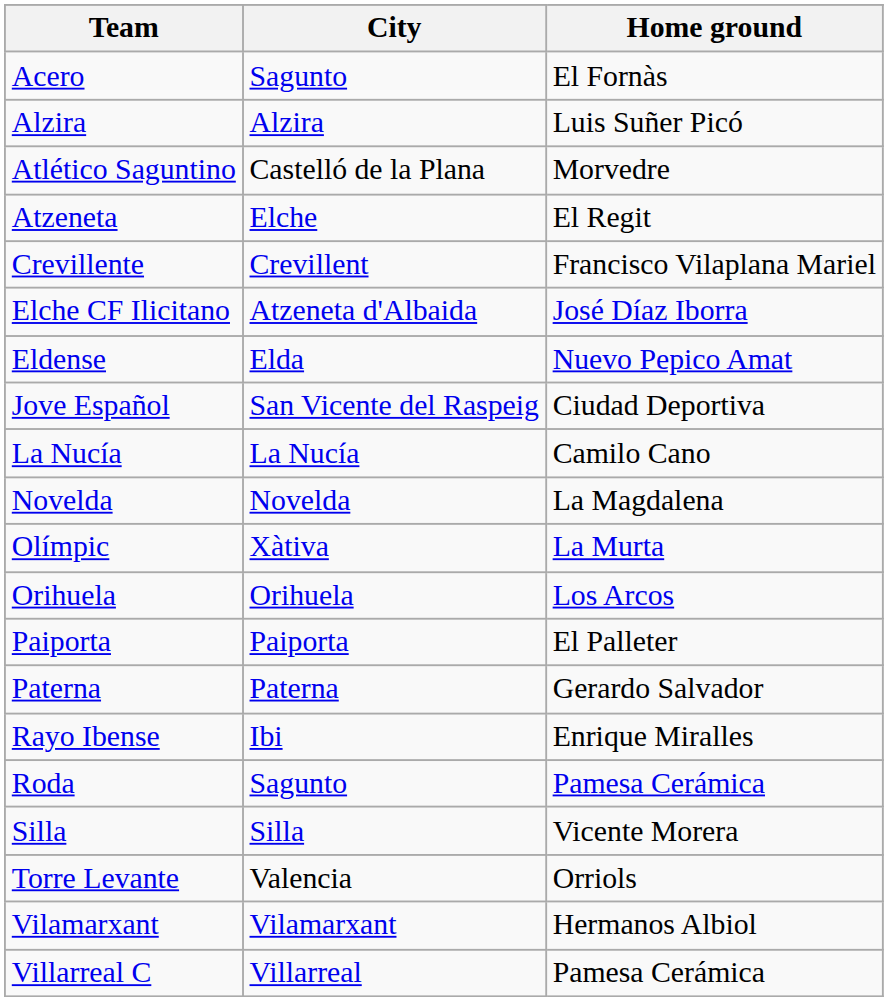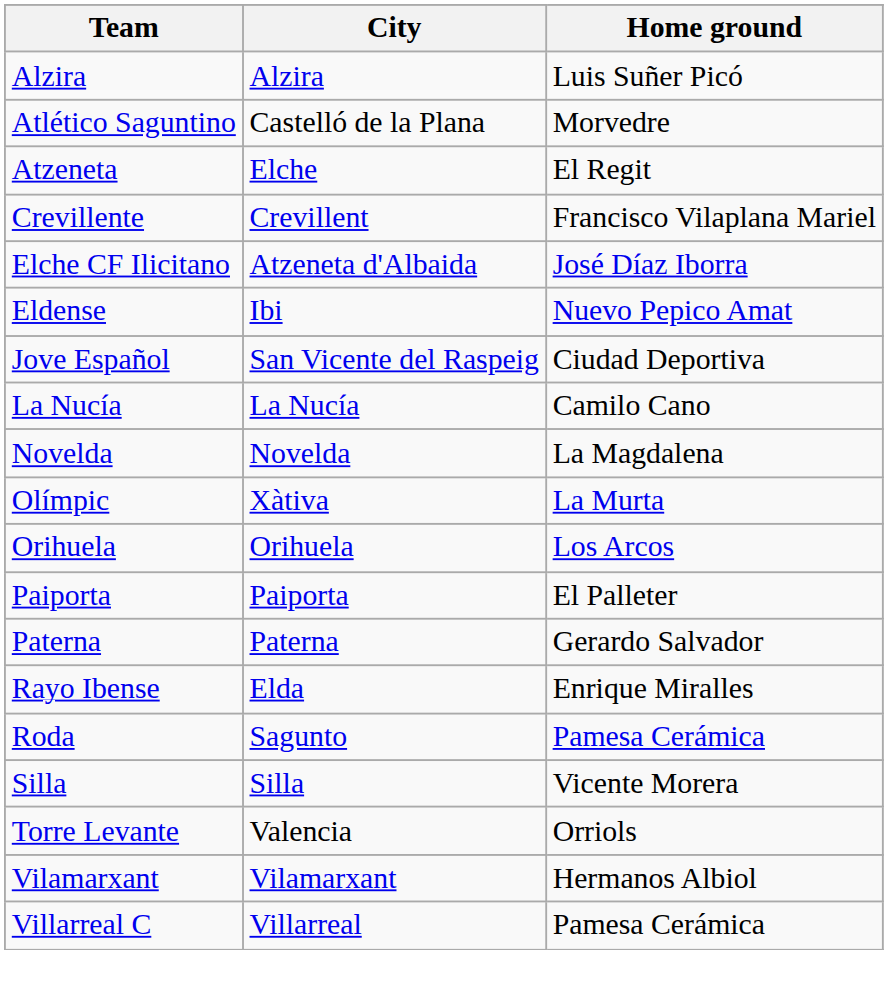- row: Acero | Sagunto | El Fornàs
Eldense | City: Elda -> Ibi
Rayo Ibense | City: Ibi -> Elda
